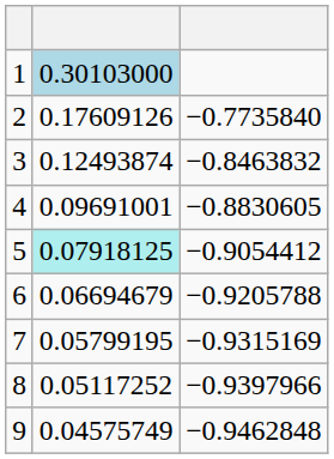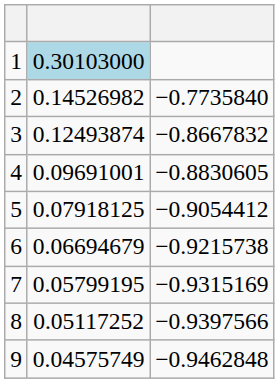2 | column 2: 0.17609126 -> 0.14526982
3 | column 3: −0.8463832 -> −0.8667832
5 | column 2: paleturquoise background -> no background
6 | column 3: −0.9205788 -> −0.9215738
8 | column 3: −0.9397966 -> −0.9397566
